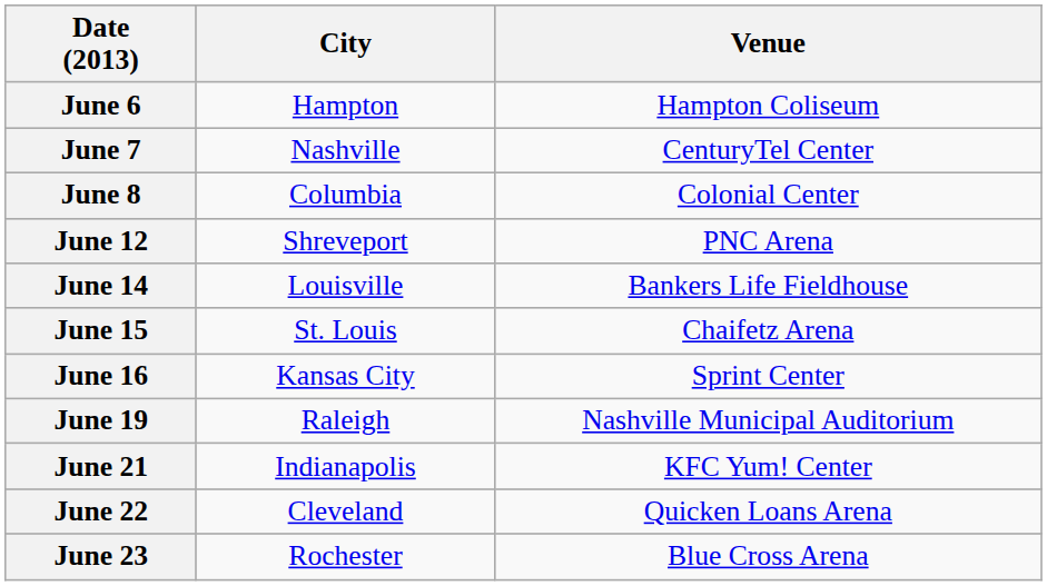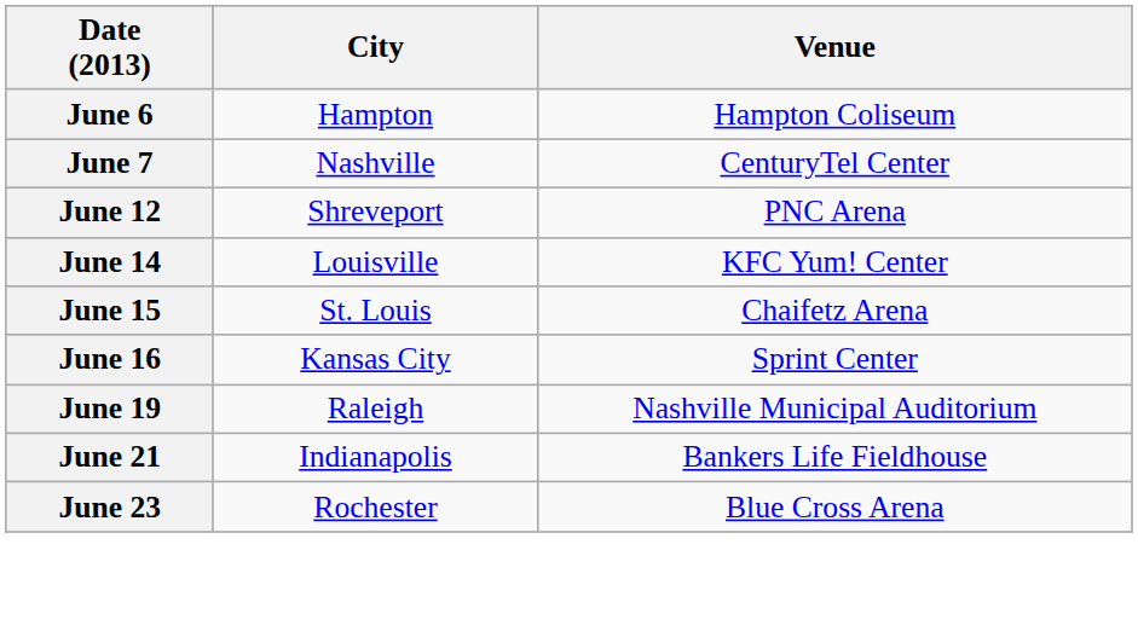- row: June 8 | Columbia | Colonial Center
June 14 | Venue: Bankers Life Fieldhouse -> KFC Yum! Center
June 21 | Venue: KFC Yum! Center -> Bankers Life Fieldhouse
- row: June 22 | Cleveland | Quicken Loans Arena
